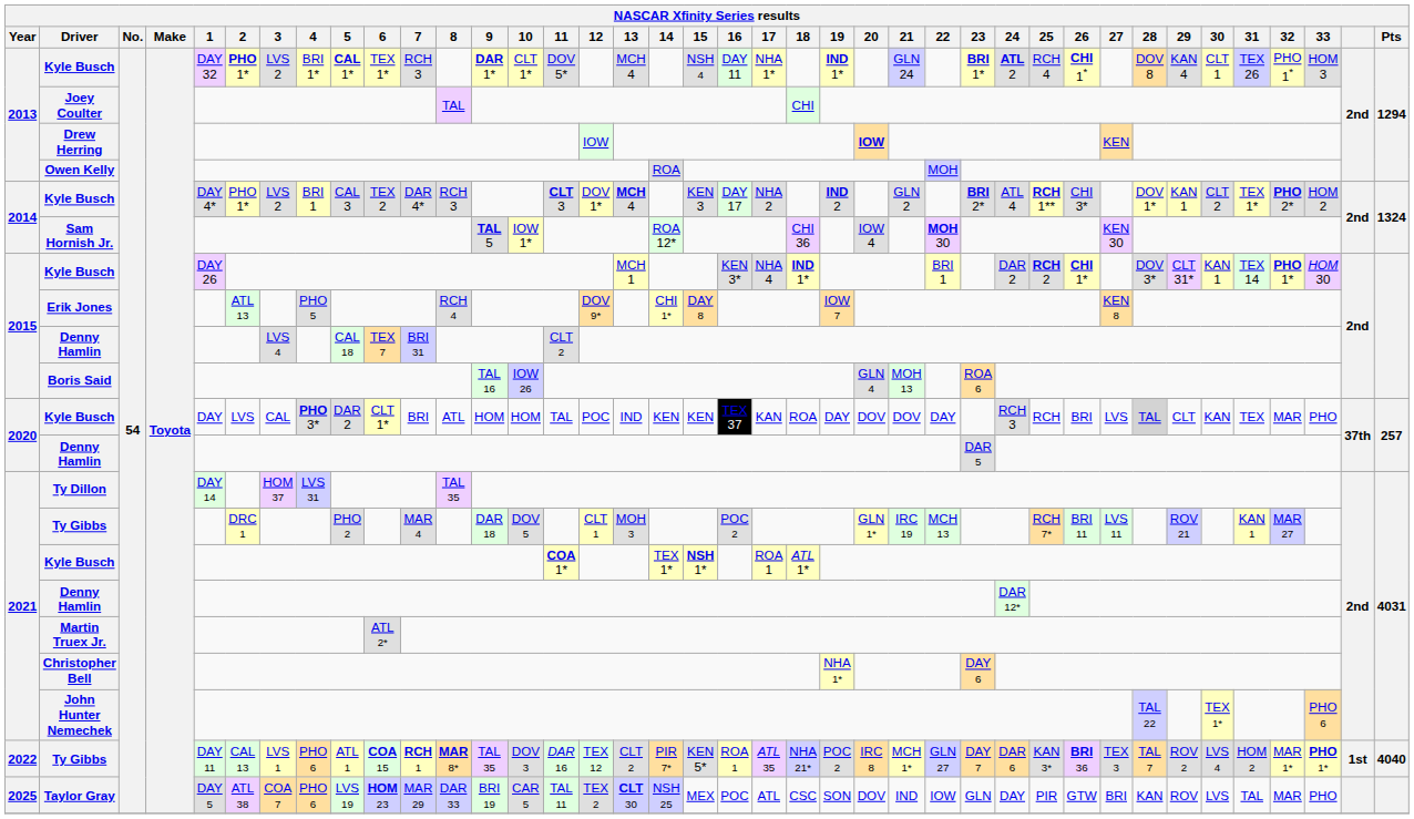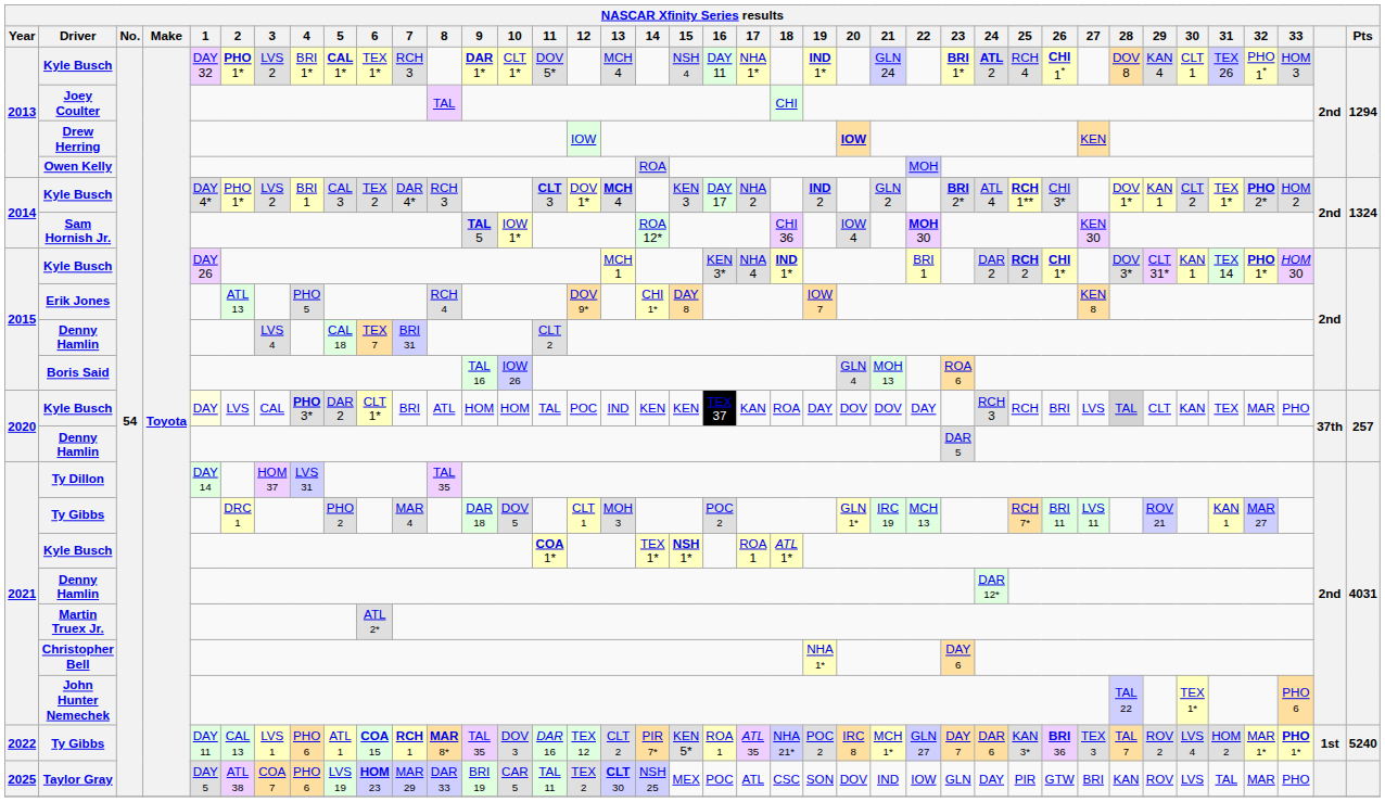2020 / Kyle Busch | 1: no background -> lightyellow background
2022 / Ty Gibbs | Pts: 4040 -> 5240
